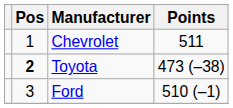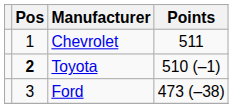Toyota | Points: 473 (–38) -> 510 (–1)
Ford | Points: 510 (–1) -> 473 (–38)
